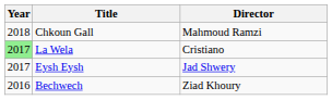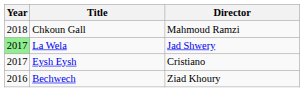La Wela | Director: Cristiano -> Jad Shwery
Eysh Eysh | Director: Jad Shwery -> Cristiano
